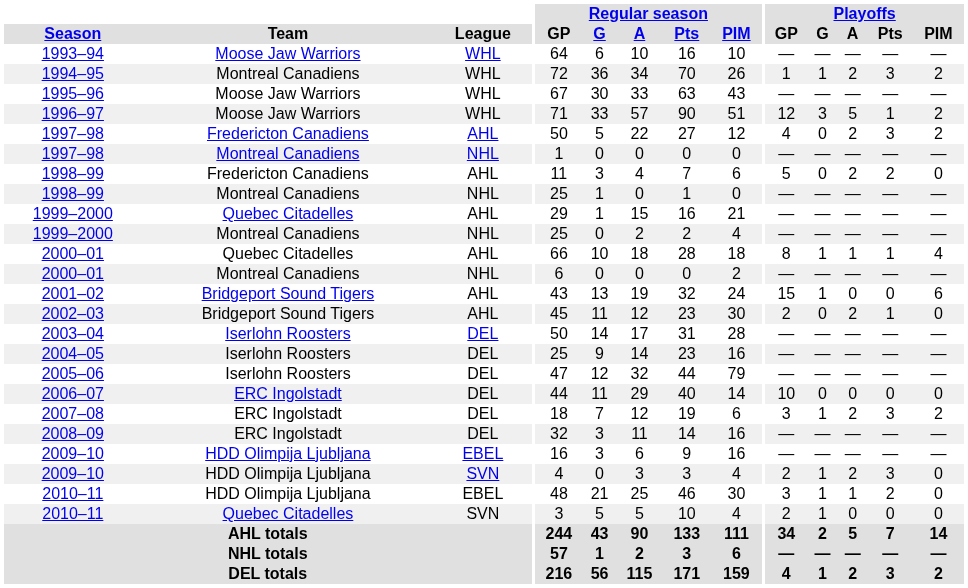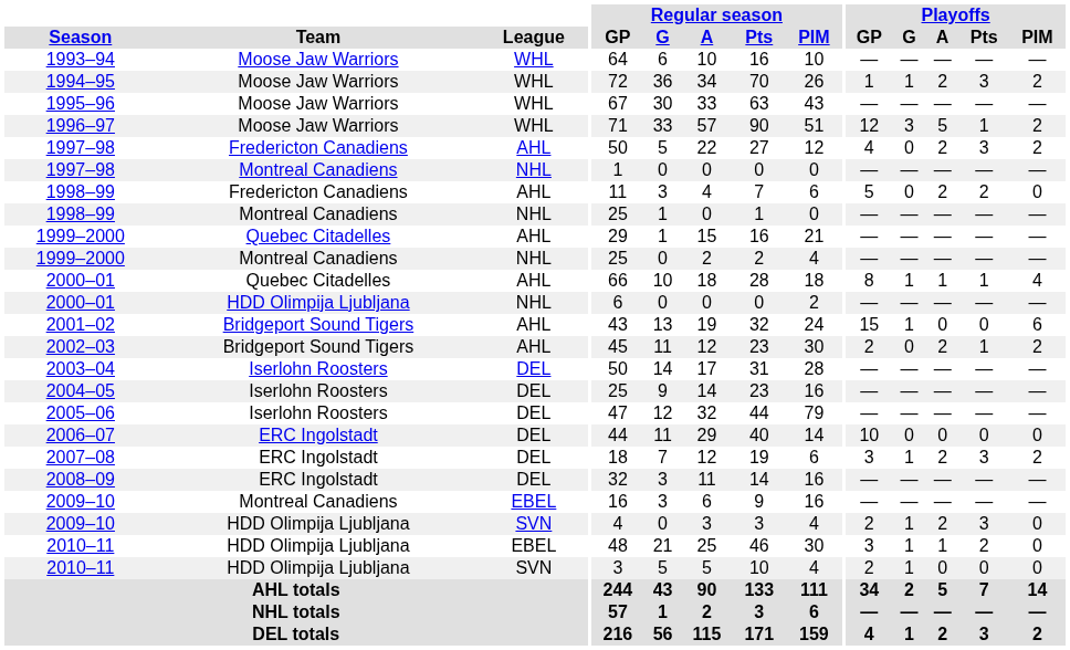1994–95 | Team: Montreal Canadiens -> Moose Jaw Warriors
2000–01 / NHL | Team: Montreal Canadiens -> HDD Olimpija Ljubljana
2002–03 | Playoffs / PIM: 0 -> 2
2009–10 / EBEL | Team: HDD Olimpija Ljubljana -> Montreal Canadiens
2010–11 / SVN | Team: Quebec Citadelles -> HDD Olimpija Ljubljana
